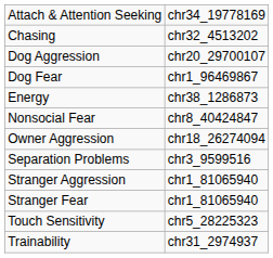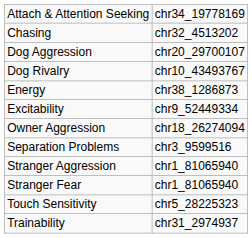- row: Dog Fear | chr1_96469867
+ row: Dog Rivalry | chr10_43493767
+ row: Excitability | chr9_52449334
- row: Nonsocial Fear | chr8_40424847
